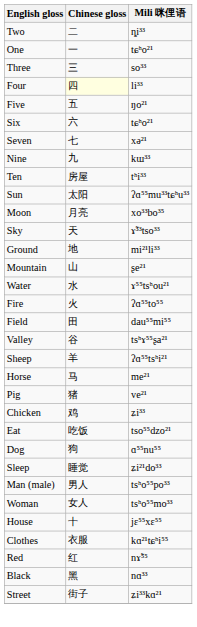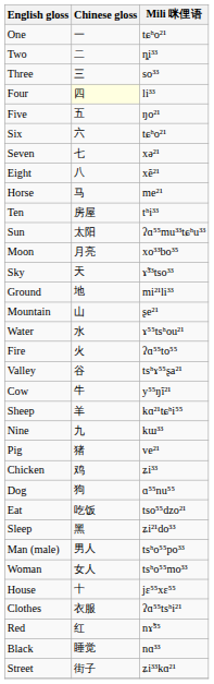rows swapped: One <-> Two
+ row: Eight | 八 | xẽ²¹
rows swapped: Nine <-> Horse
- row: Field | 田 | dau⁵⁵mi⁵⁵
+ row: Cow | 牛 | y⁵⁵ŋĩ²¹
Sheep | Mili 咪俚语: ʔɑ⁵⁵tsʰi²¹ -> kɑ²¹tɕʰi⁵⁵
rows swapped: Dog <-> Eat
Sleep | Chinese gloss: 睡觉 -> 黑
Clothes | Mili 咪俚语: kɑ²¹tɕʰi⁵⁵ -> ʔɑ⁵⁵tsʰi²¹
Black | Chinese gloss: 黑 -> 睡觉
